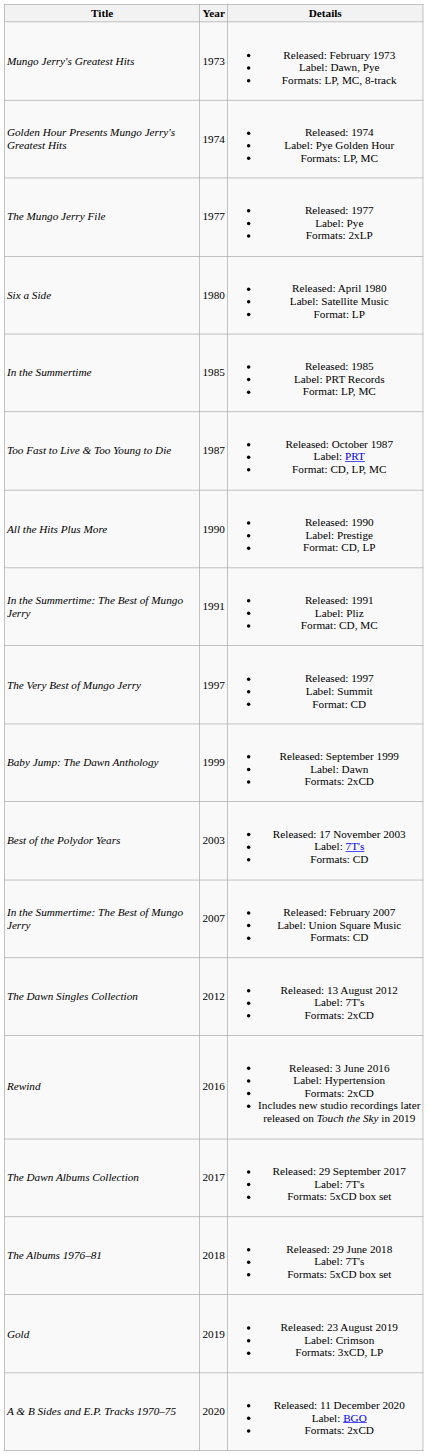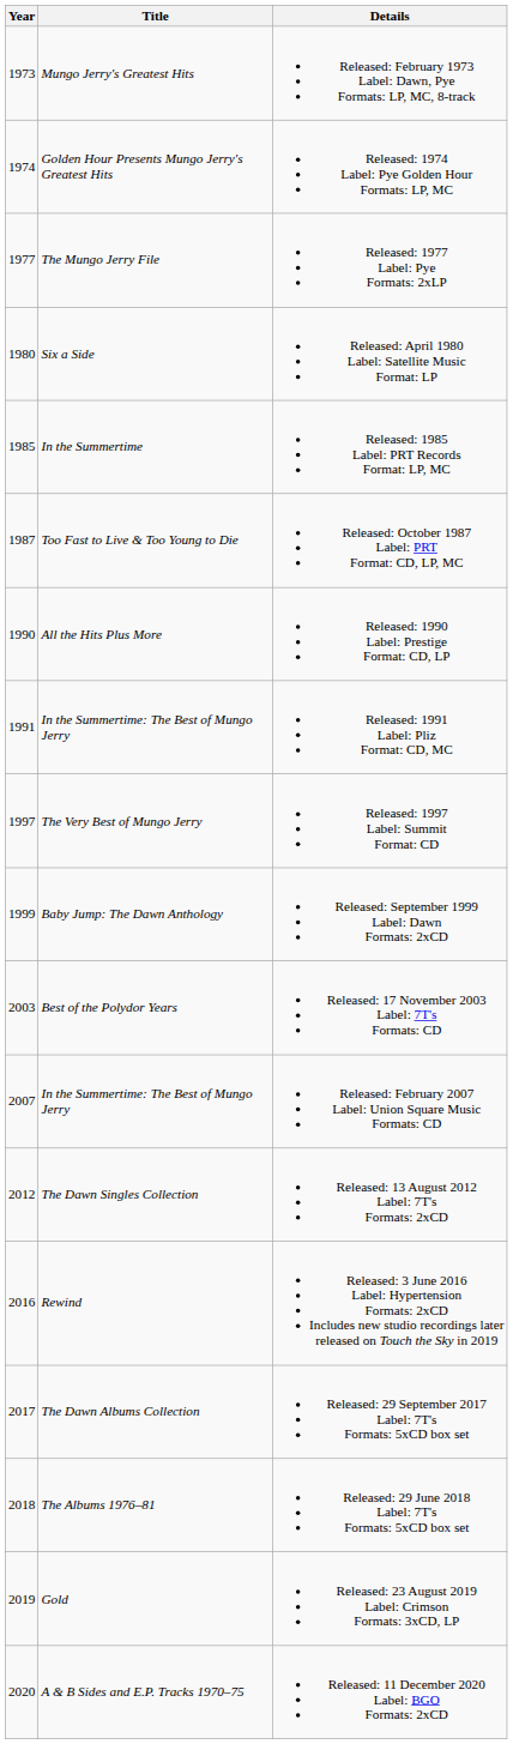columns swapped: Year <-> Title
